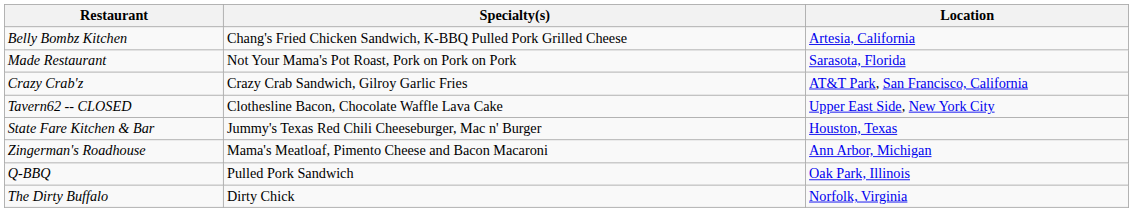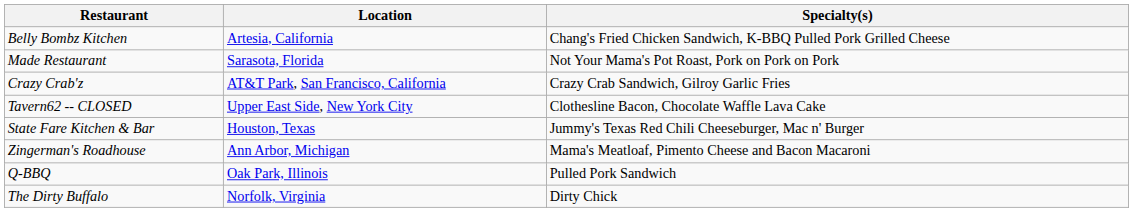columns swapped: Location <-> Specialty(s)
